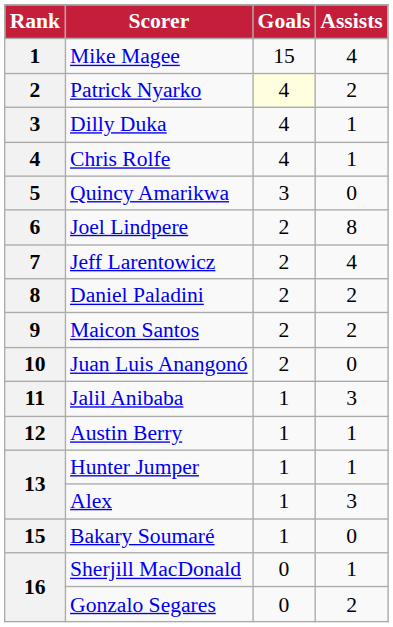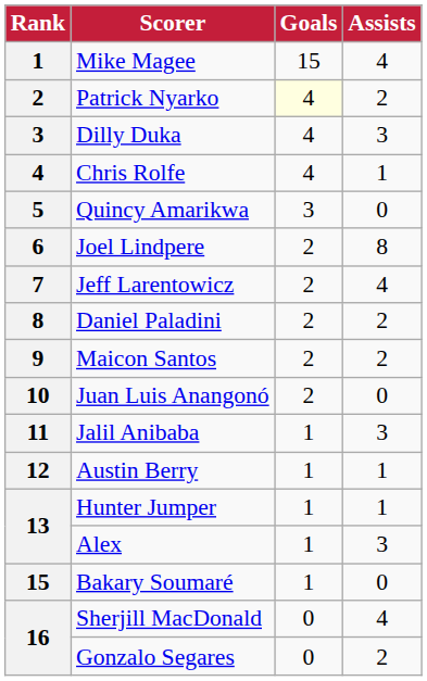Dilly Duka | Assists: 1 -> 3
Sherjill MacDonald | Assists: 1 -> 4
